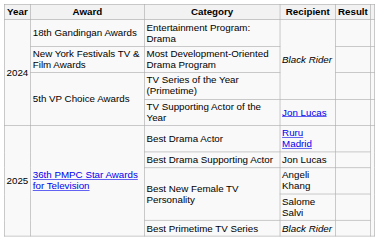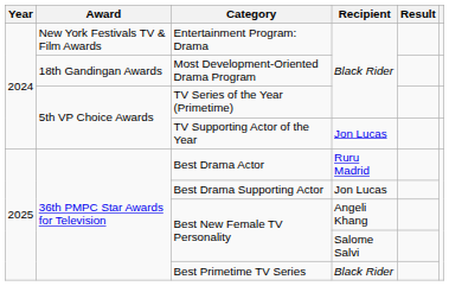Entertainment Program: Drama | Award: 18th Gandingan Awards -> New York Festivals TV & Film Awards
Most Development-Oriented Drama Program | Award: New York Festivals TV & Film Awards -> 18th Gandingan Awards
